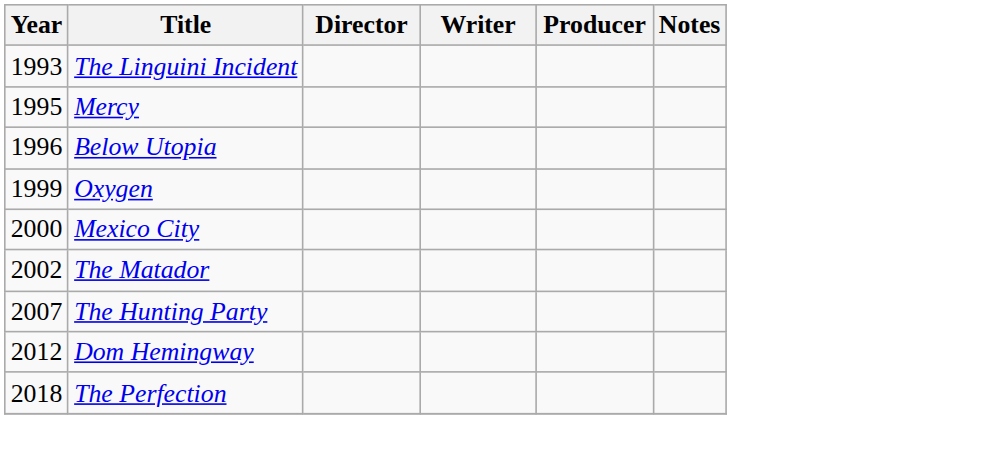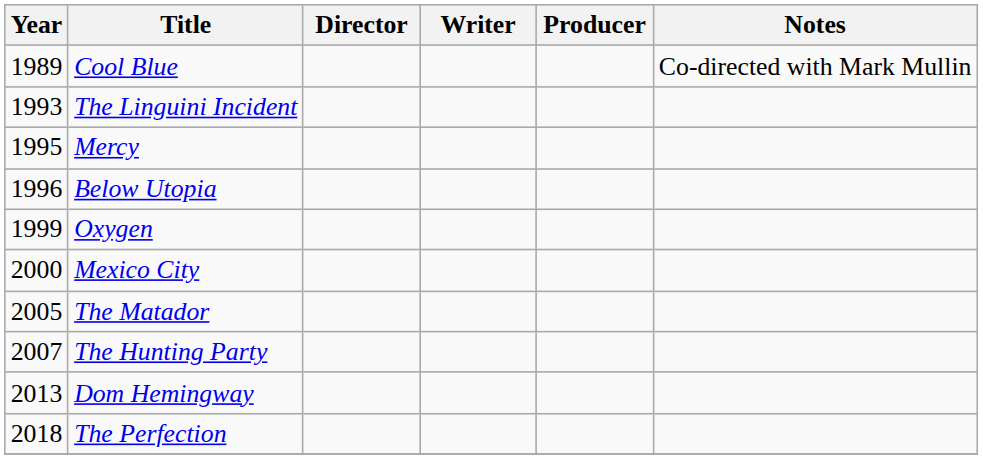+ row: 1989 | Cool Blue | Co-directed with Mark Mullin
The Matador | Year: 2002 -> 2005
Dom Hemingway | Year: 2012 -> 2013
